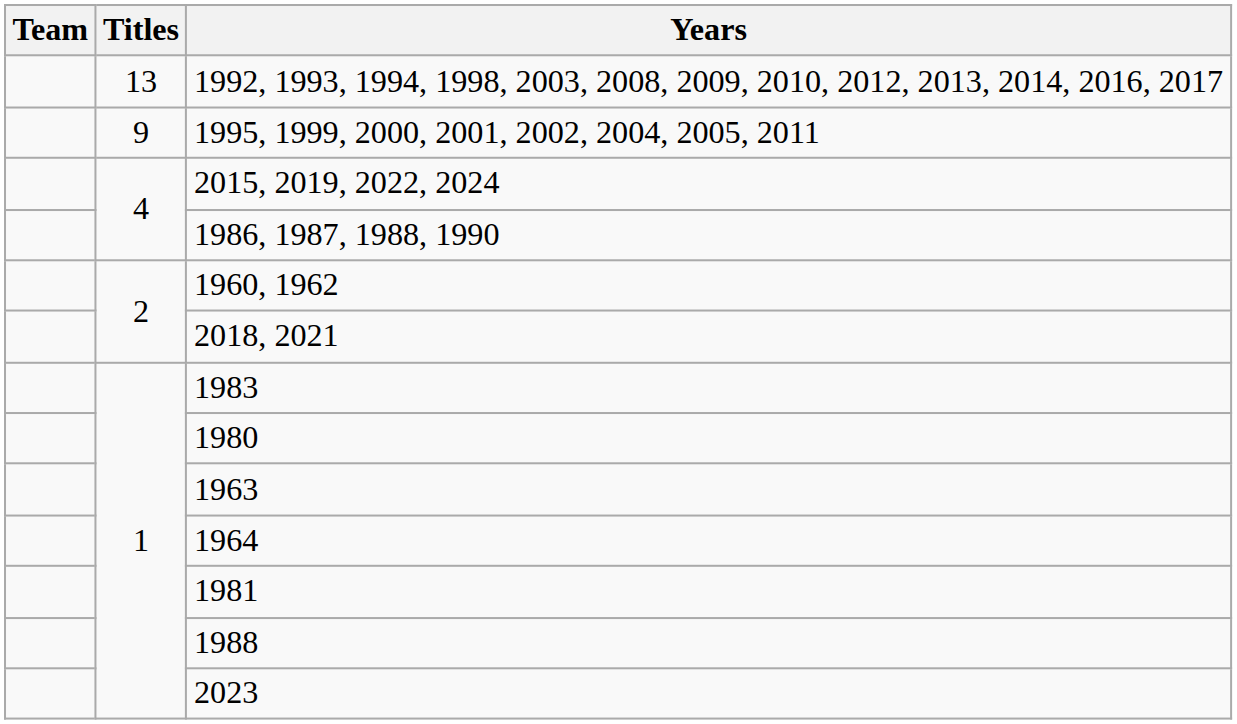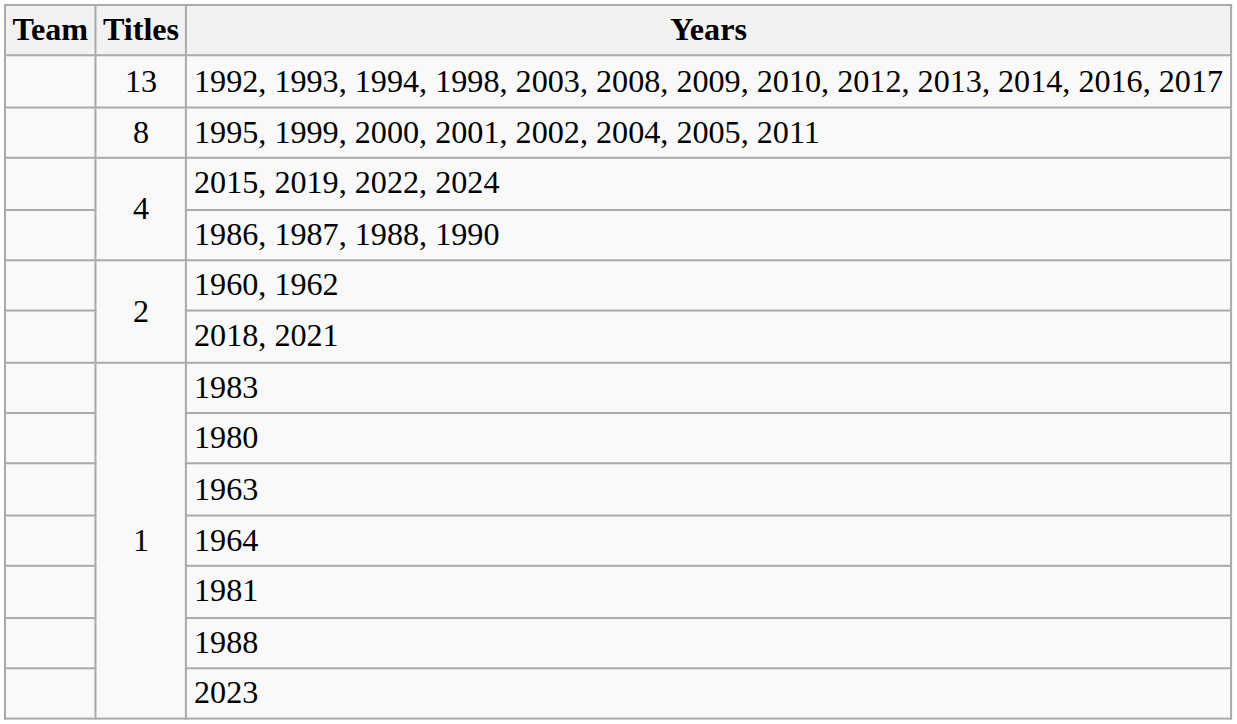1995, 1999, 2000, 2001, 2002, 2004, 2005, 2011 | Titles: 9 -> 8
